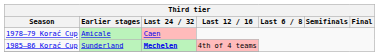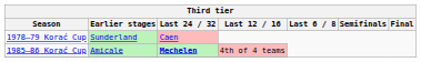1978–79 Korać Cup | Earlier stages: Amicale -> Sunderland
1985–86 Korać Cup | Earlier stages: Sunderland -> Amicale
